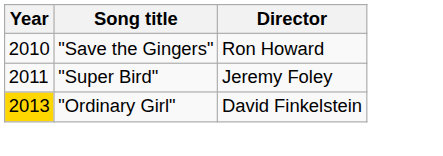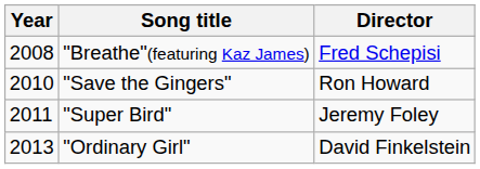+ row: 2008 | "Breathe"(featuring Kaz James) | Fred Schepisi
"Ordinary Girl" | Year: gold background -> no background
